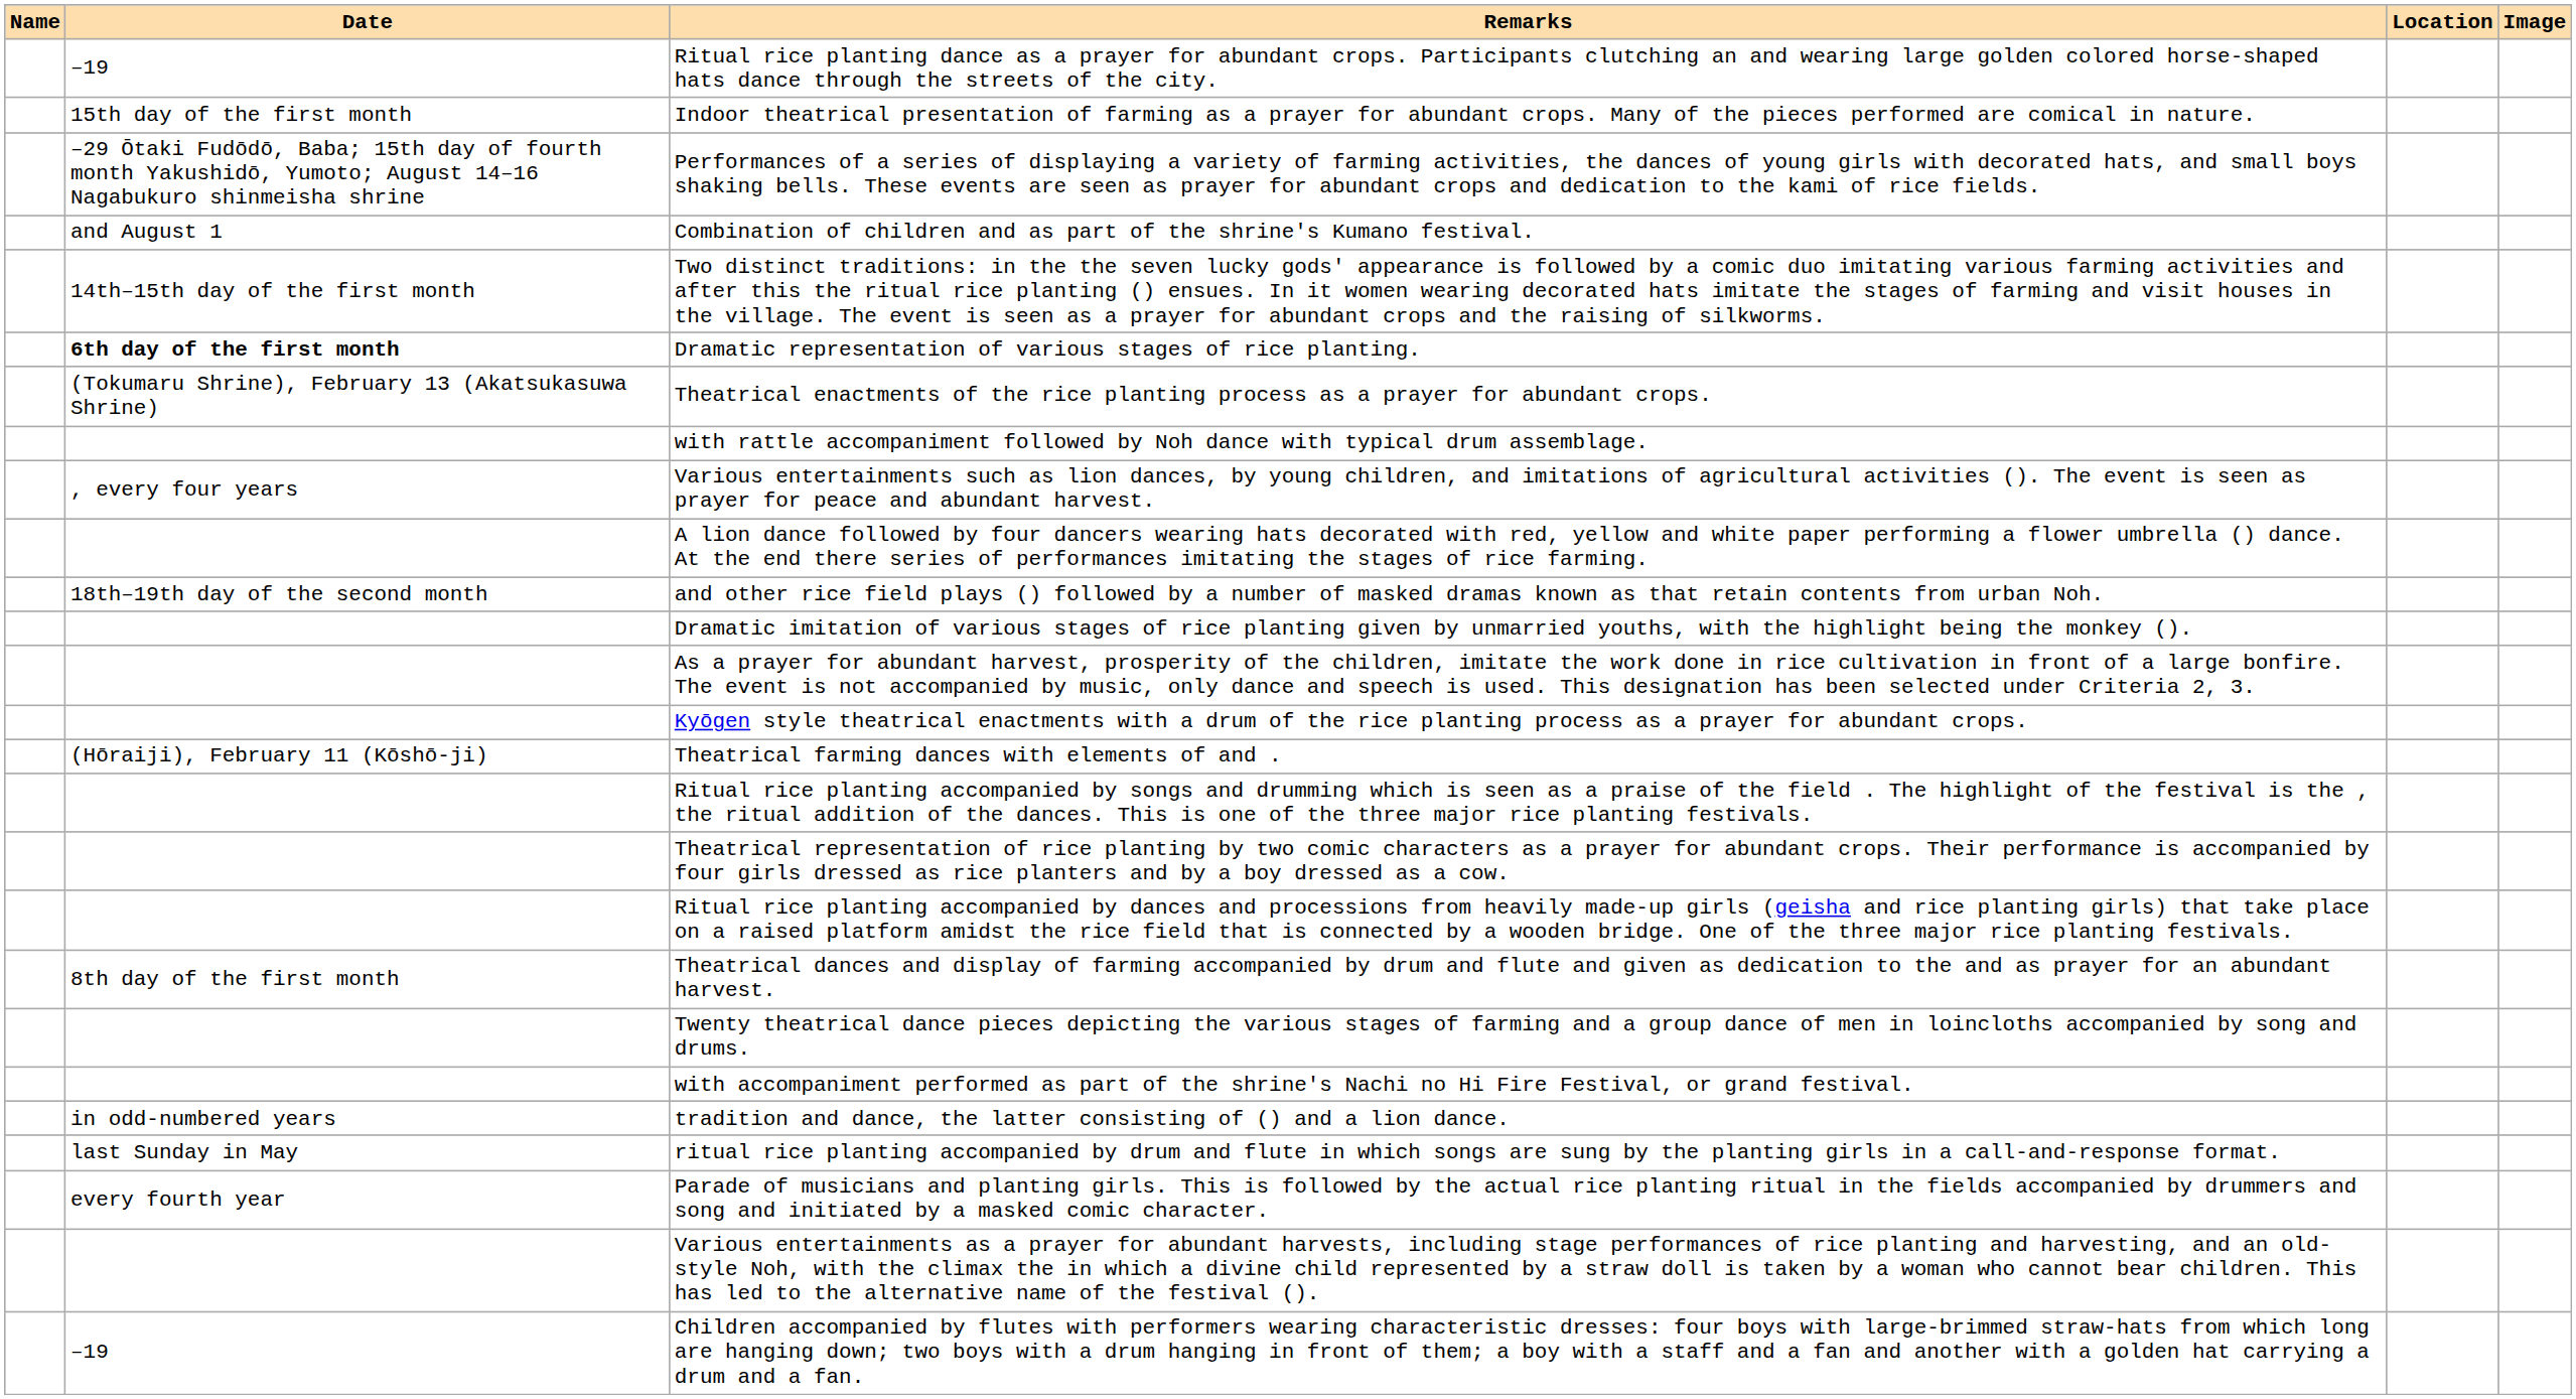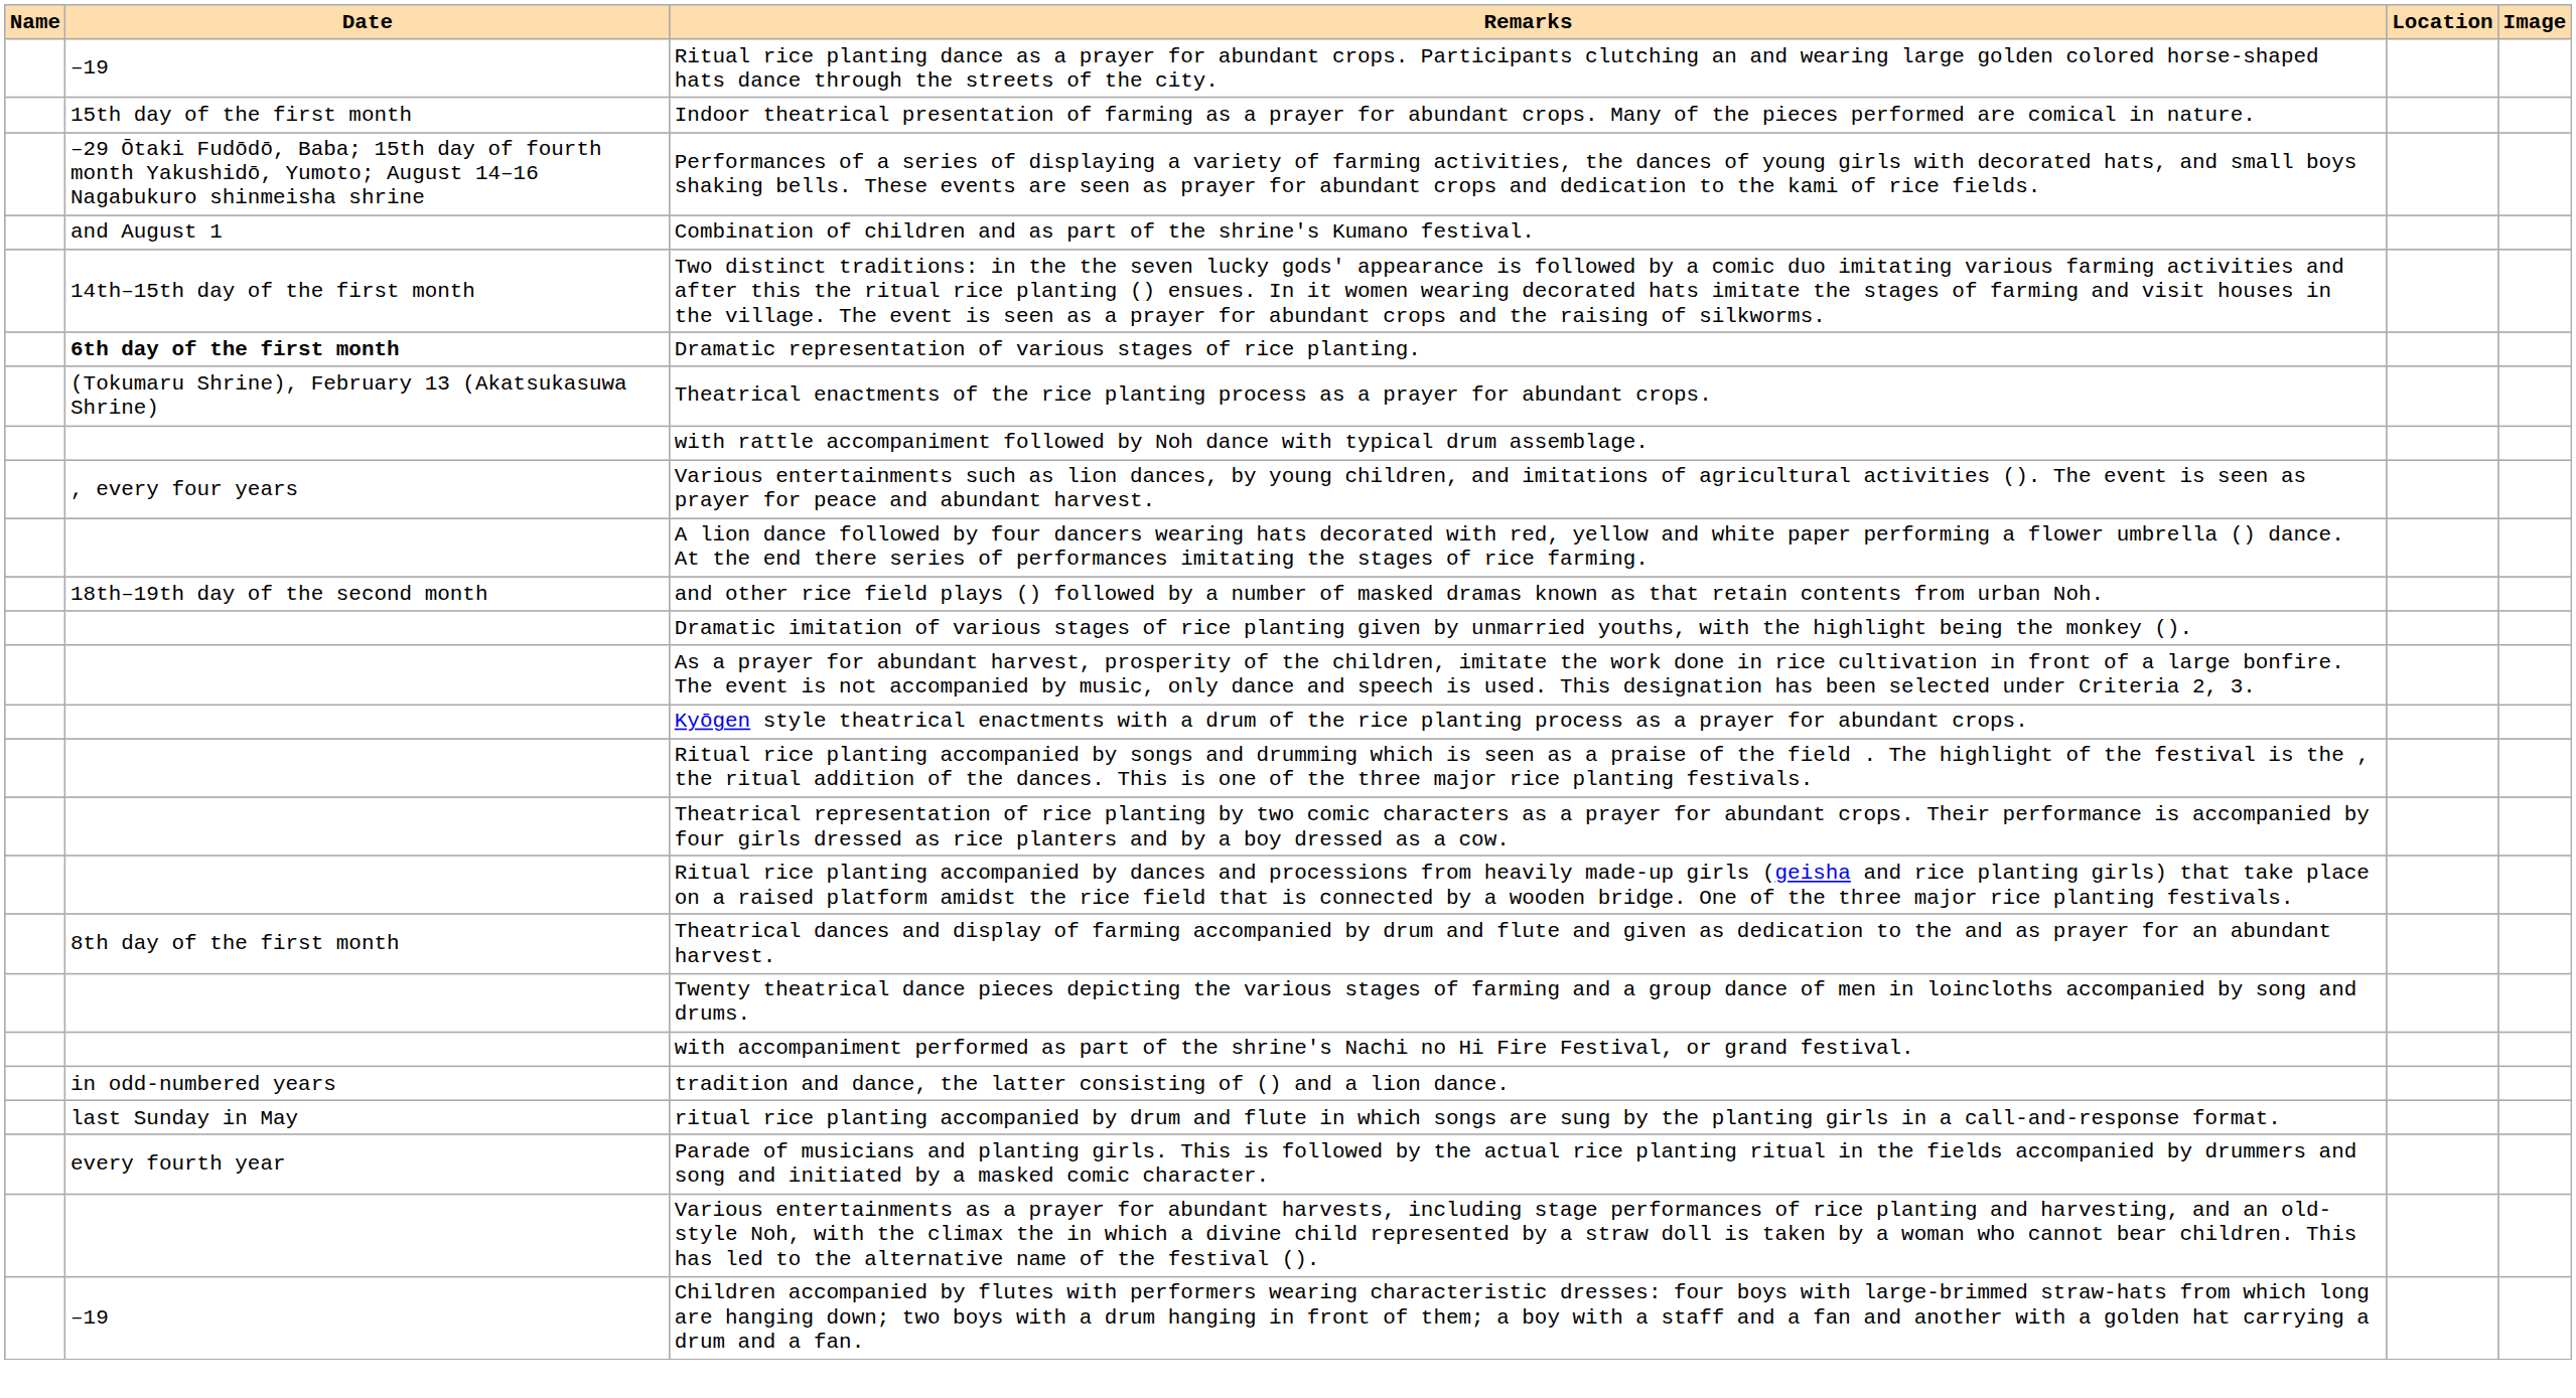- row: (Hōraiji), February 11 (Kōshō-ji) | Theatrical farming dances with elements of and .
